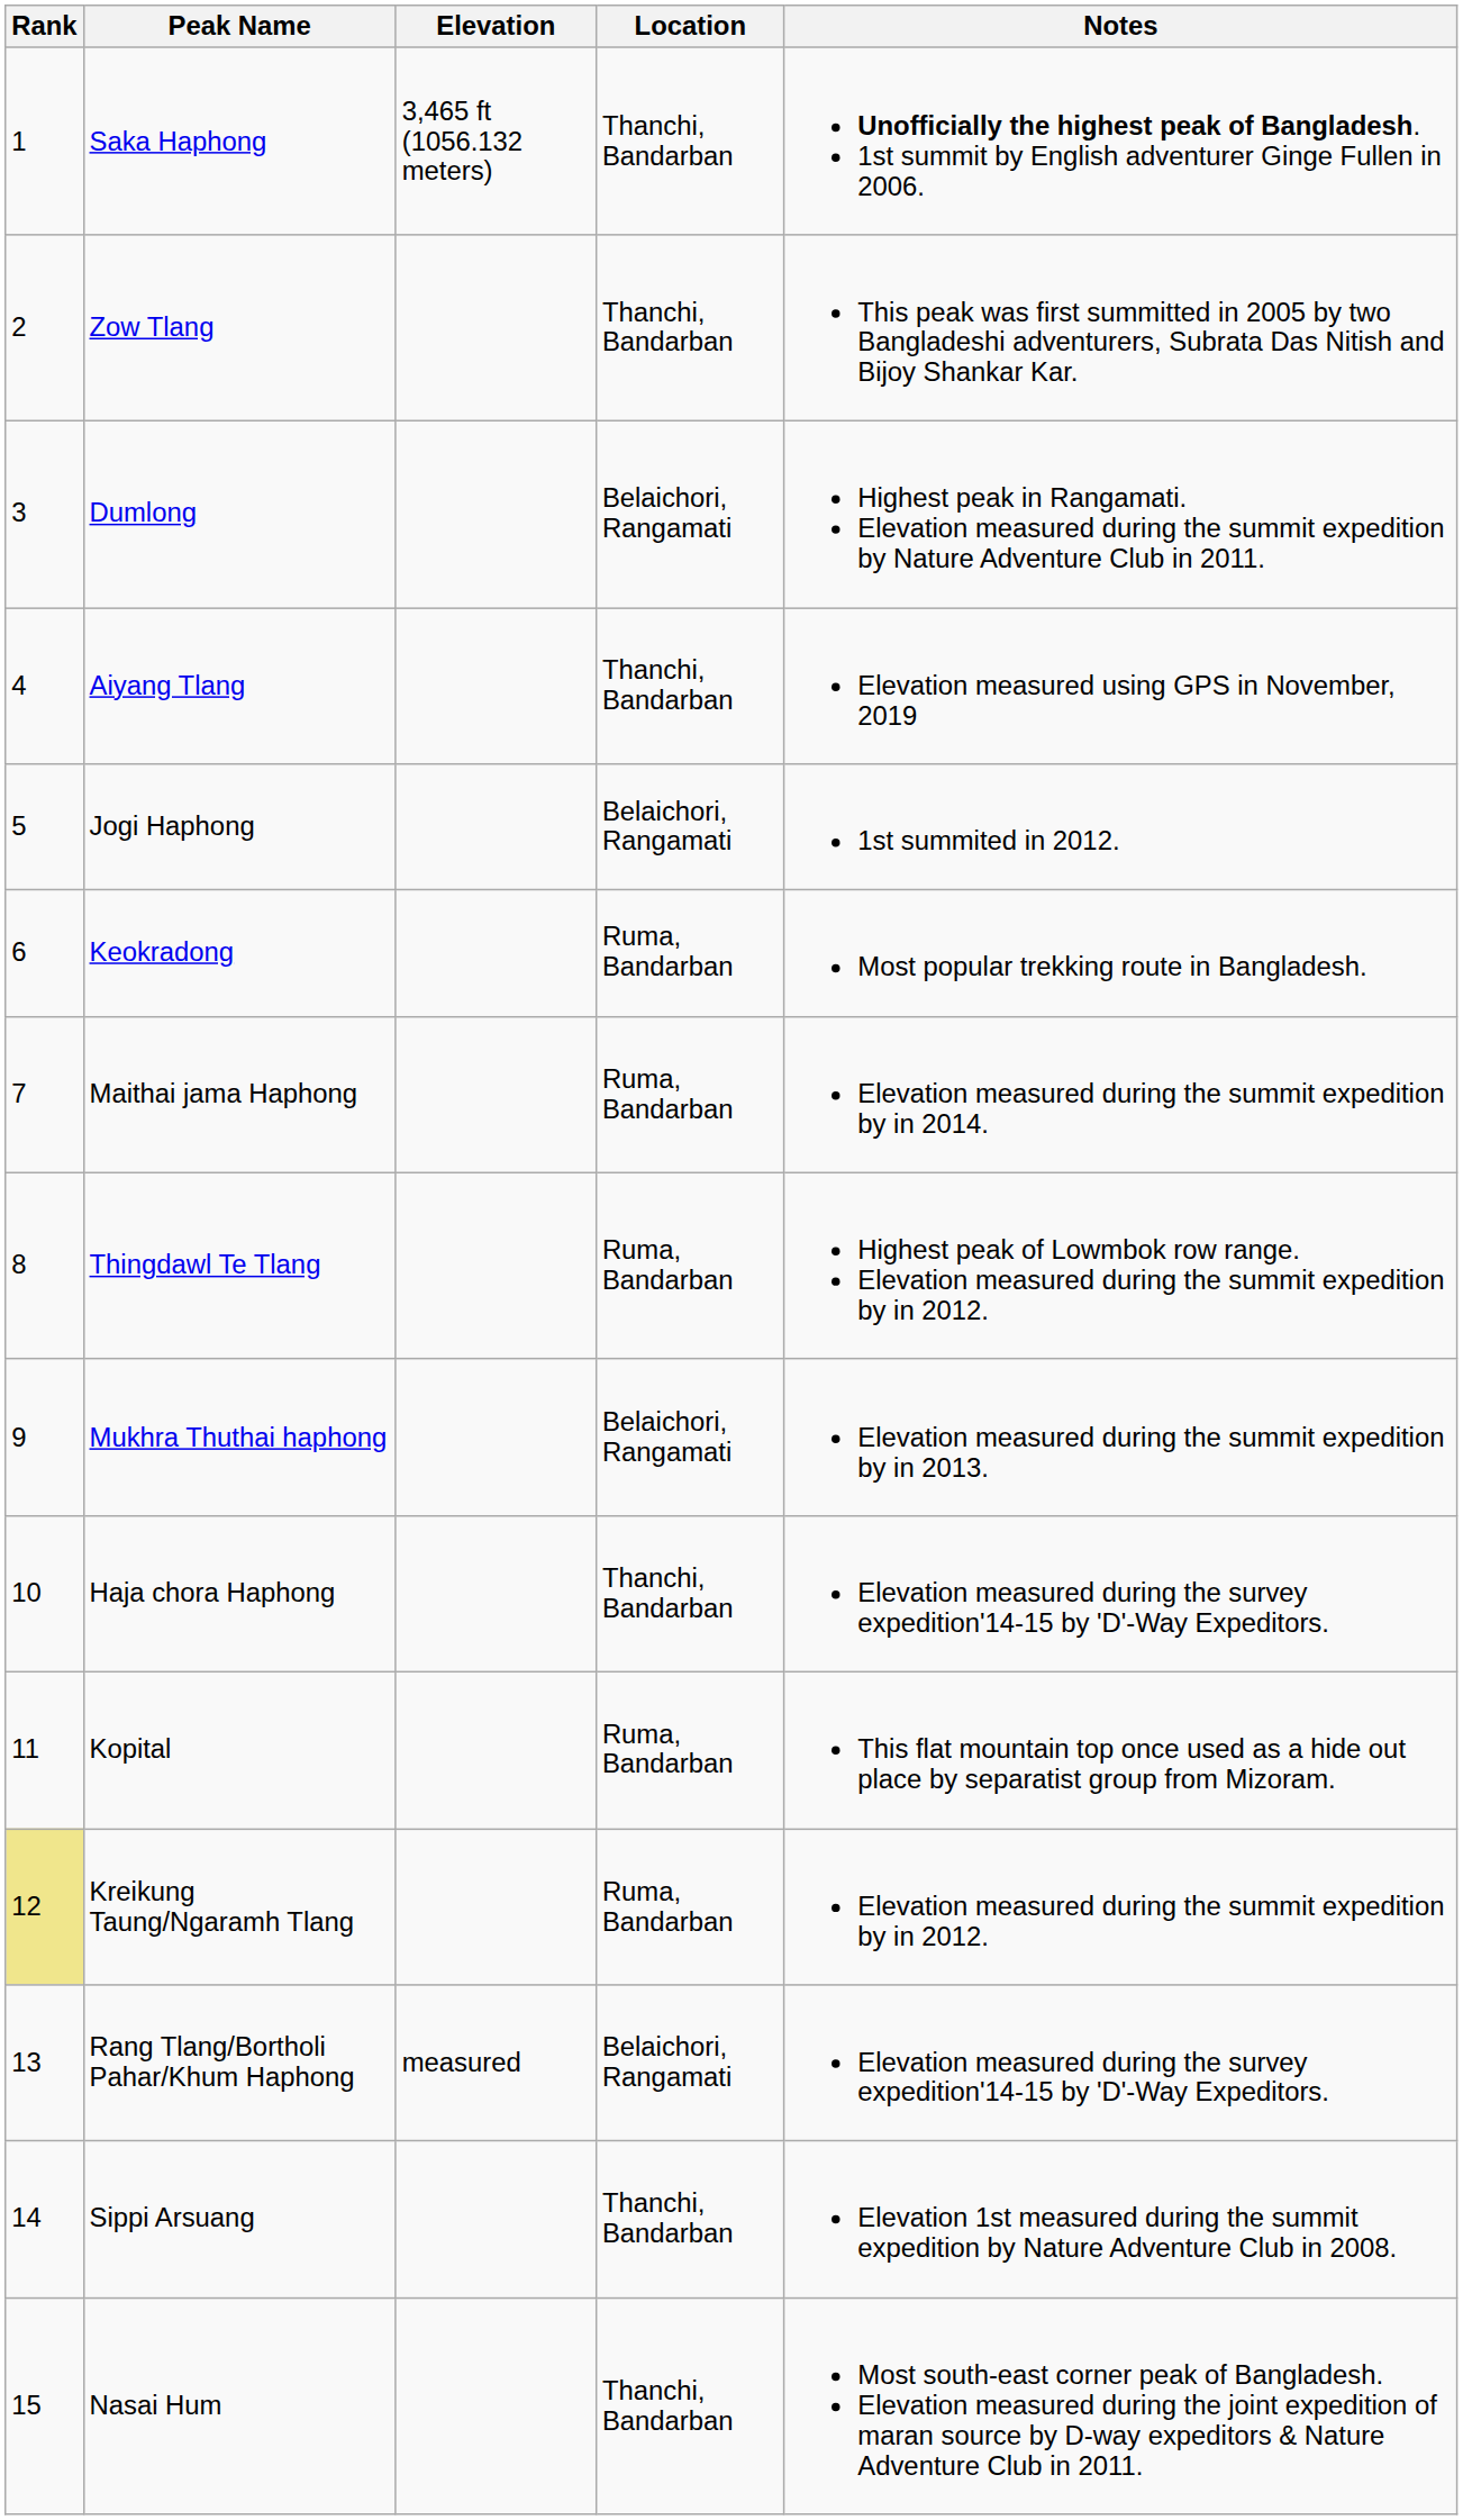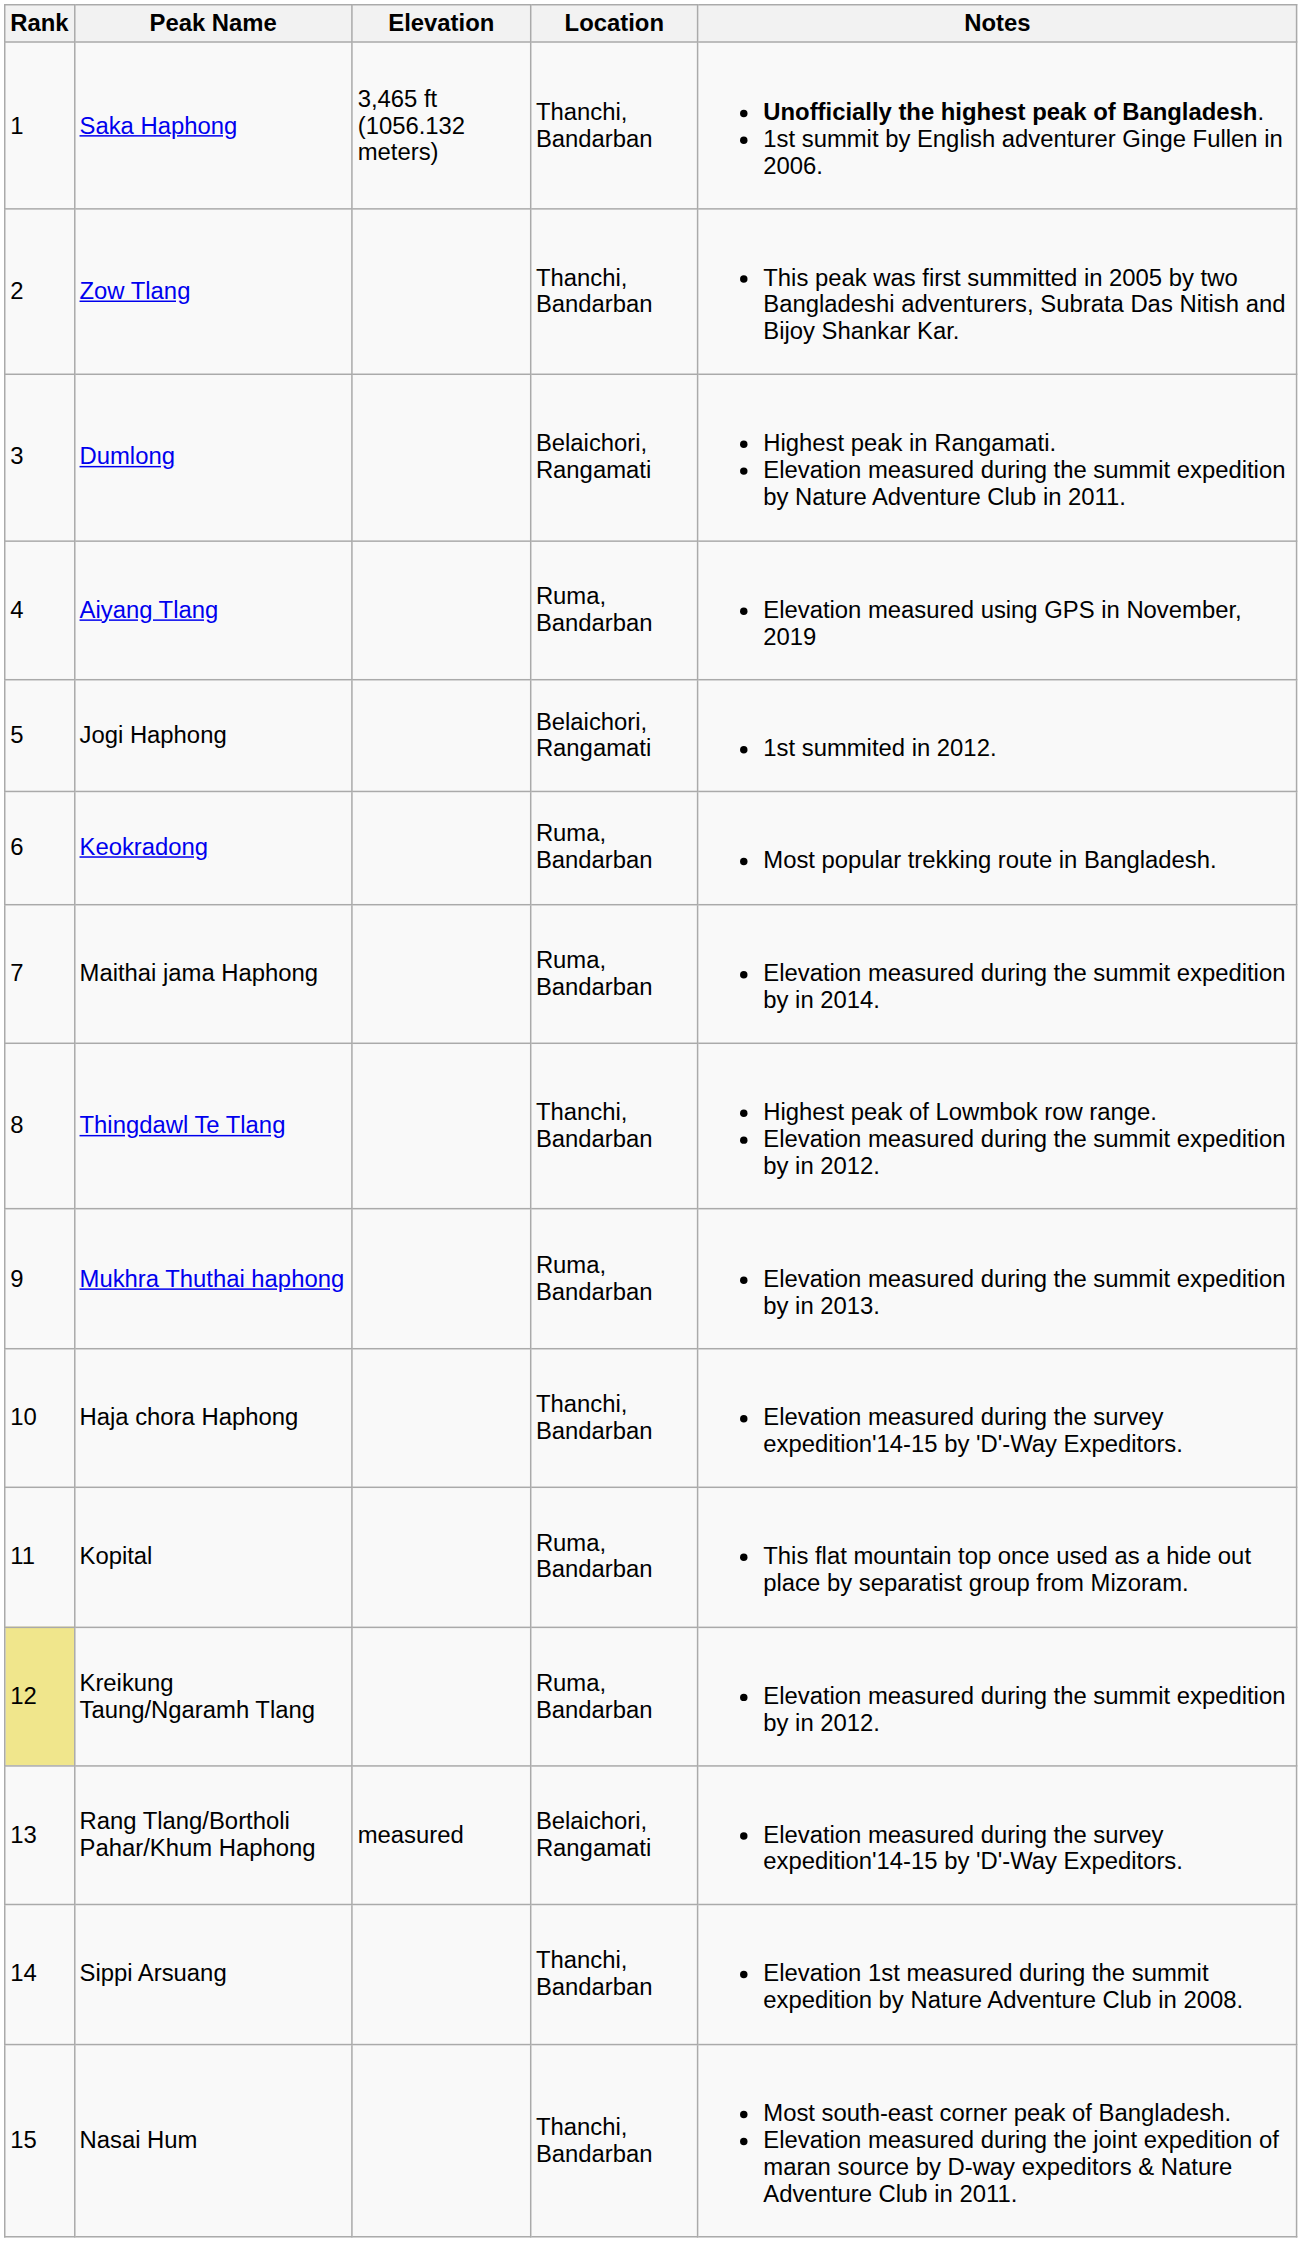Aiyang Tlang | Location: Thanchi, Bandarban -> Ruma, Bandarban
Thingdawl Te Tlang | Location: Ruma, Bandarban -> Thanchi, Bandarban
Mukhra Thuthai haphong | Location: Belaichori, Rangamati -> Ruma, Bandarban
